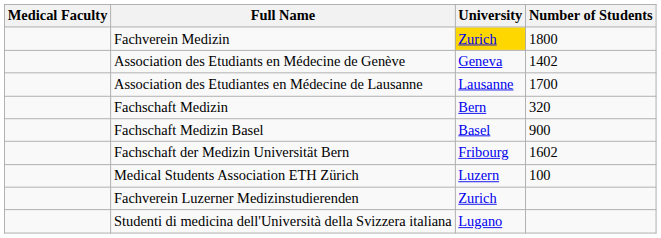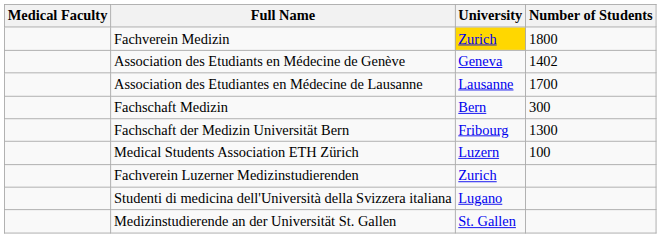Fachschaft Medizin | Number of Students: 320 -> 300
- row: Fachschaft Medizin Basel | Basel | 900
Fachschaft der Medizin Universität Bern | Number of Students: 1602 -> 1300
+ row: Medizinstudierende an der Universität St. Gallen | St. Gallen
